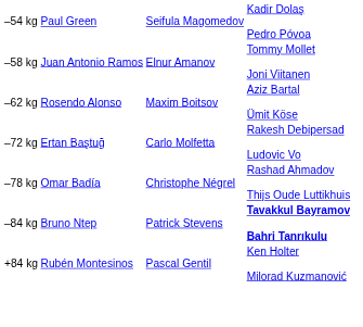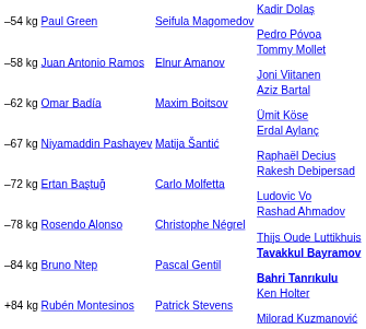–62 kg | column 2: Rosendo Alonso -> Omar Badía
+ row: –67 kg | Niyamaddin Pashayev | Matija Šantić | Erdal Aylanç Raphaël Decius
–78 kg | column 2: Omar Badía -> Rosendo Alonso
–84 kg | column 3: Patrick Stevens -> Pascal Gentil
+84 kg | column 3: Pascal Gentil -> Patrick Stevens
